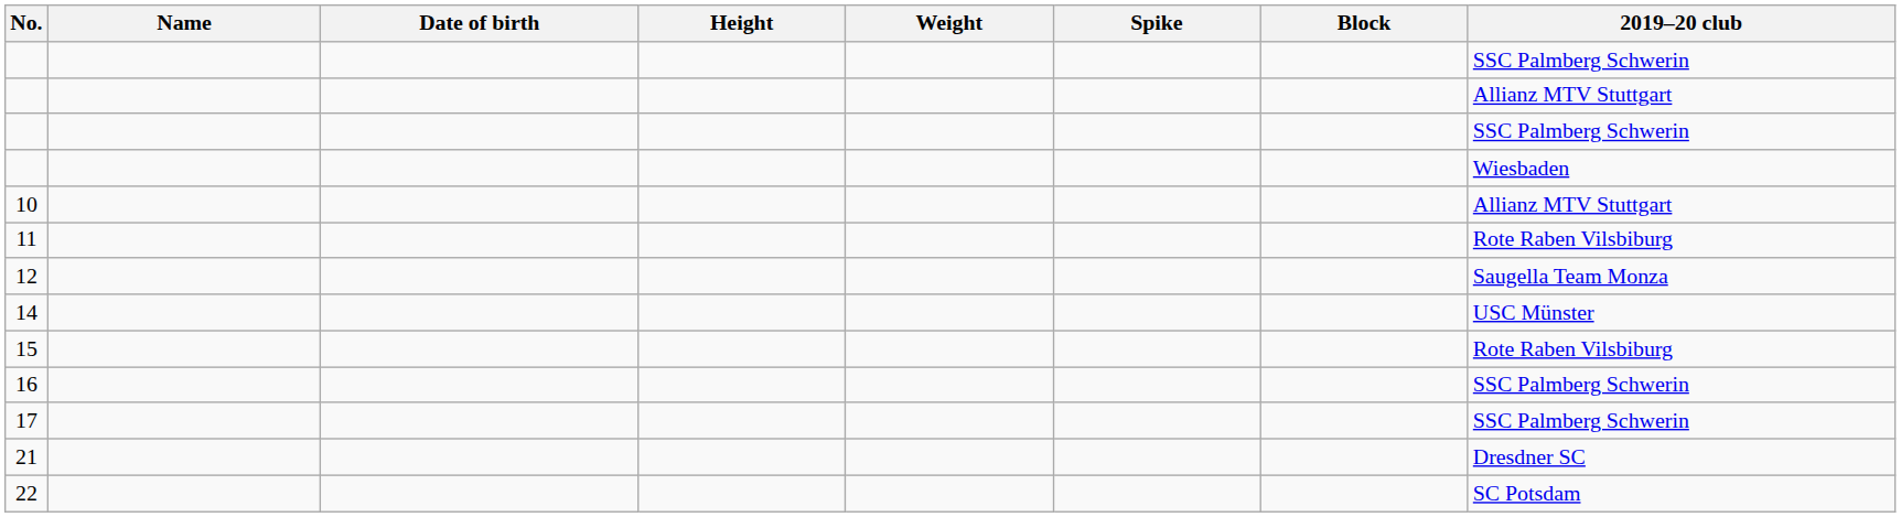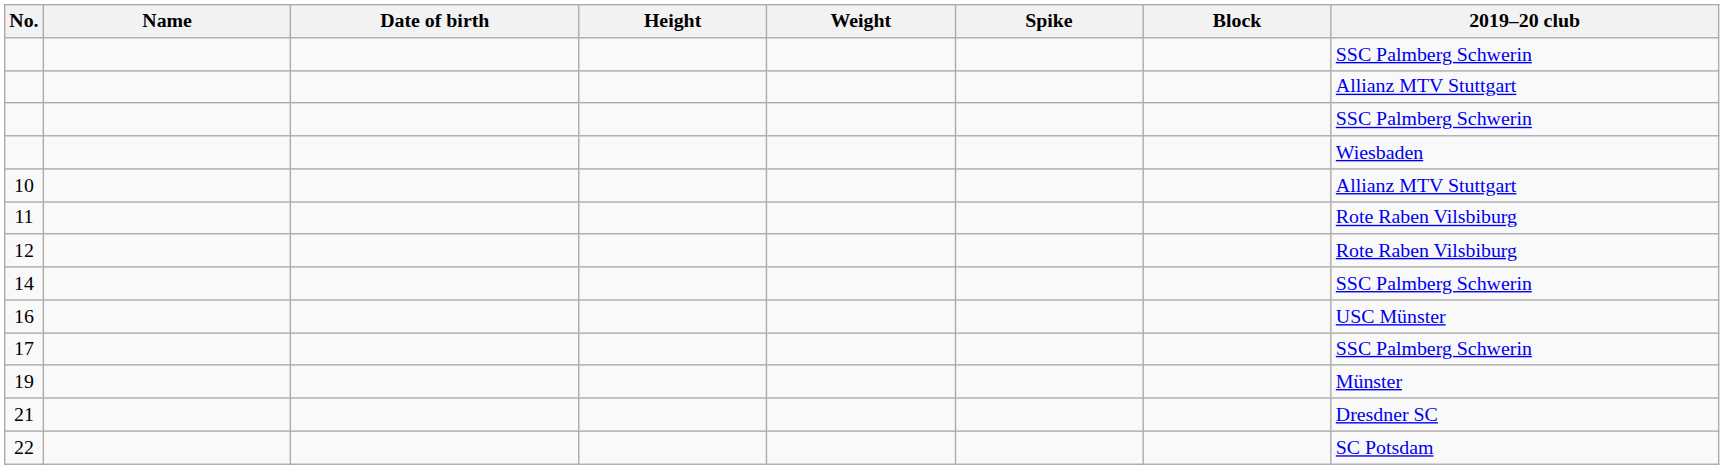12 | 2019–20 club: Saugella Team Monza -> Rote Raben Vilsbiburg
14 | 2019–20 club: USC Münster -> SSC Palmberg Schwerin
- row: 15 | Rote Raben Vilsbiburg
16 | 2019–20 club: SSC Palmberg Schwerin -> USC Münster
+ row: 19 | Münster
